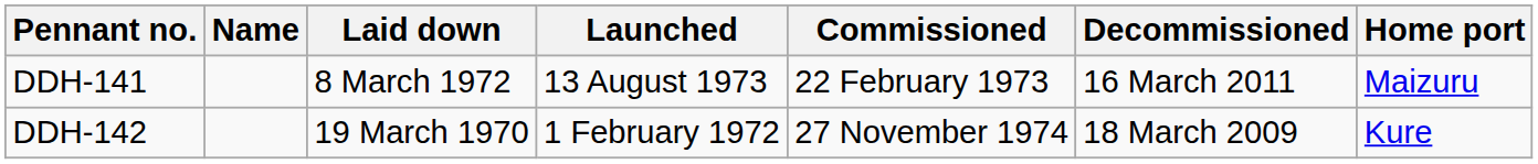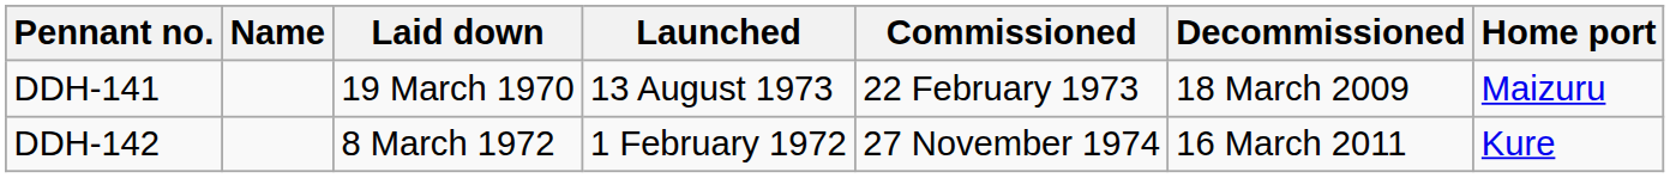DDH-141 | Laid down: 8 March 1972 -> 19 March 1970
DDH-141 | Decommissioned: 16 March 2011 -> 18 March 2009
DDH-142 | Laid down: 19 March 1970 -> 8 March 1972
DDH-142 | Decommissioned: 18 March 2009 -> 16 March 2011
